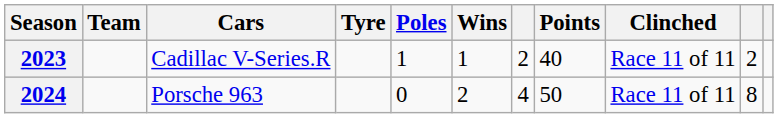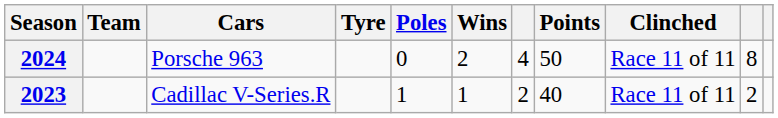rows swapped: 2023 <-> 2024
